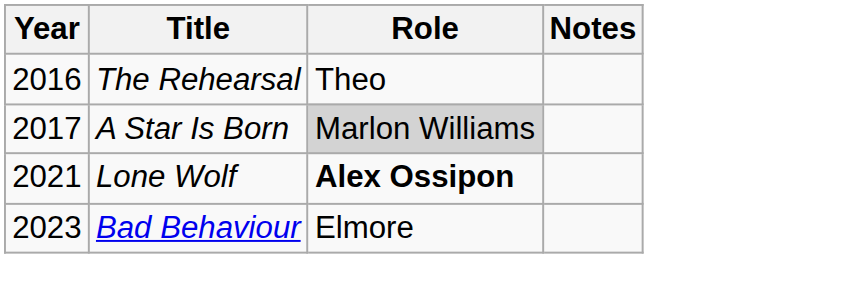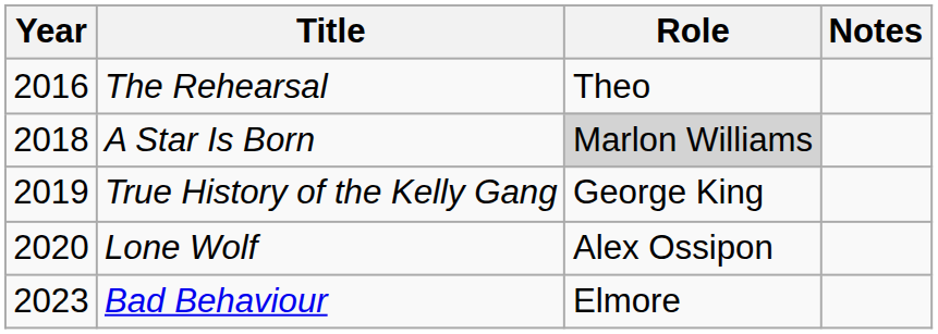A Star Is Born | Year: 2017 -> 2018
+ row: 2019 | True History of the Kelly Gang | George King
Lone Wolf | Year: 2021 -> 2020
Lone Wolf | Role: bold -> normal
